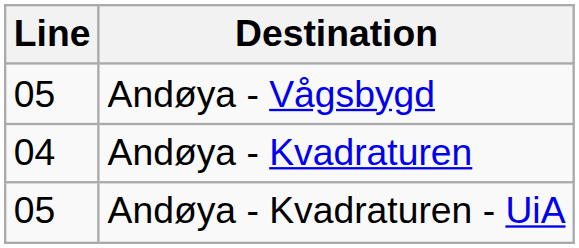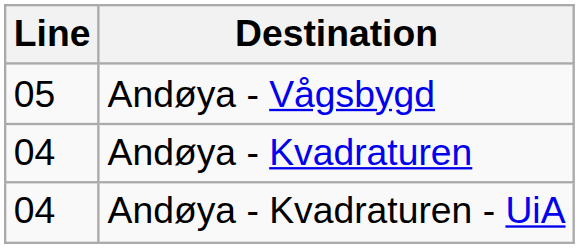Andøya - Kvadraturen - UiA | Line: 05 -> 04
